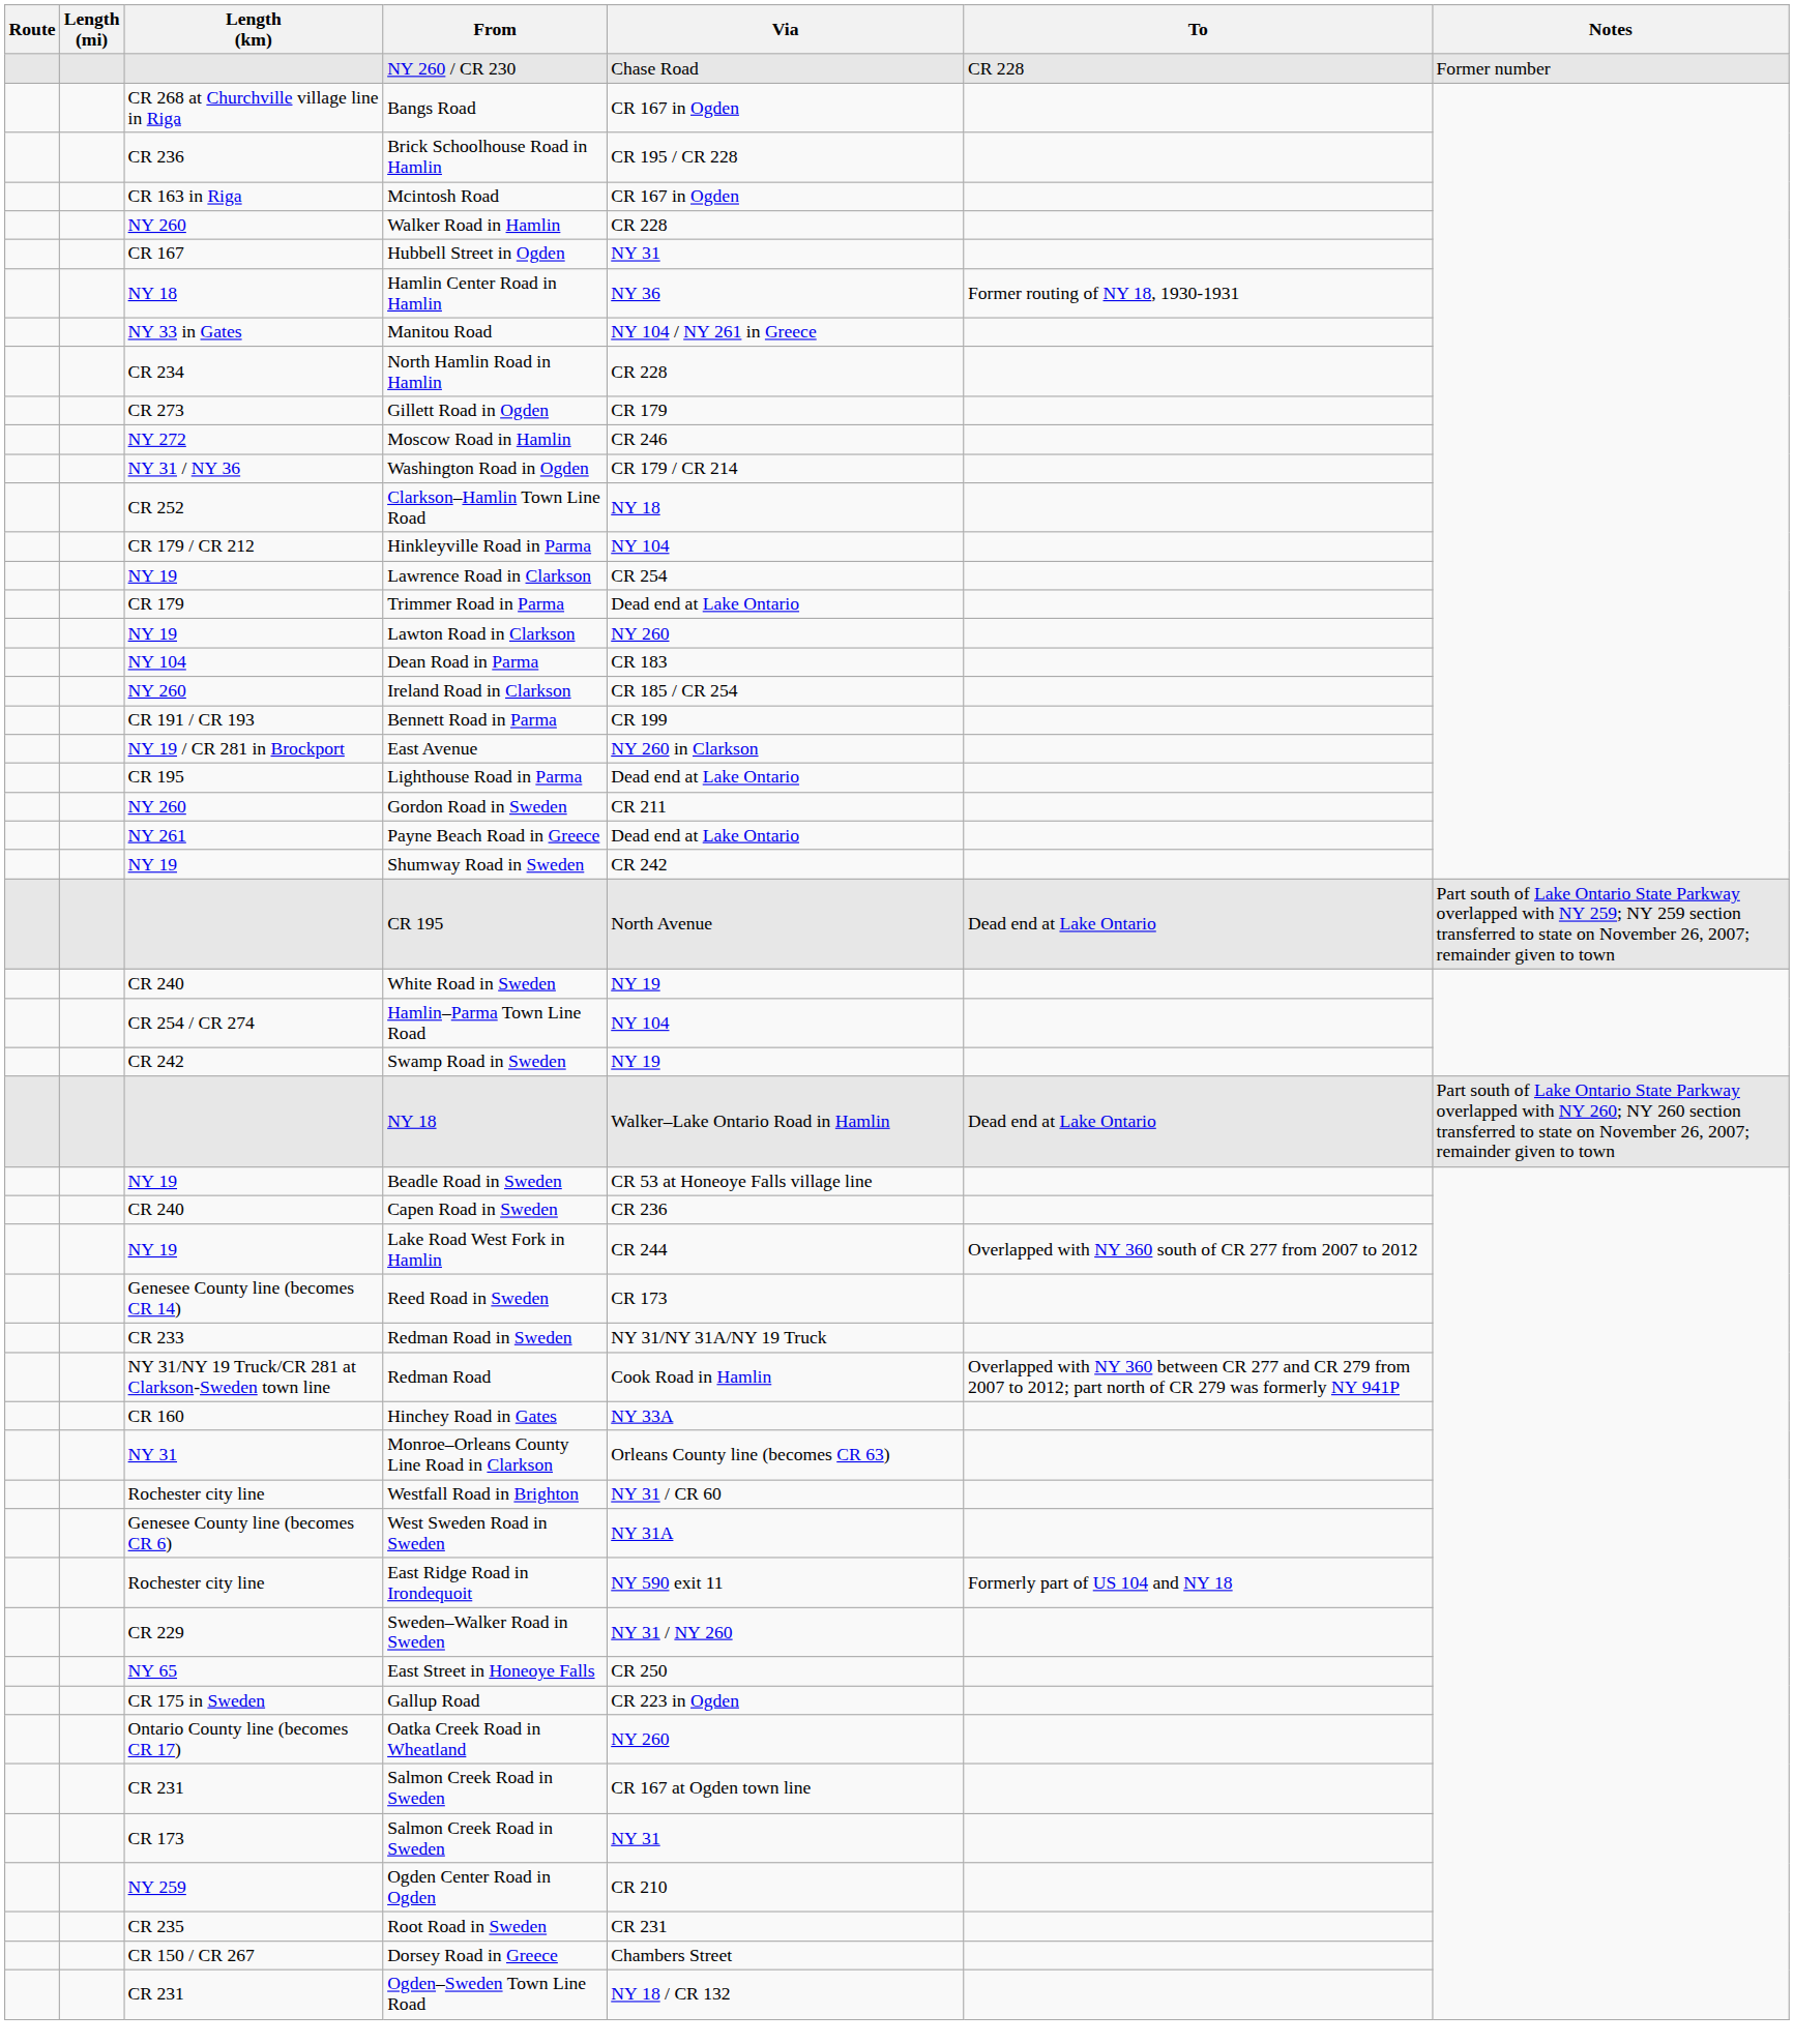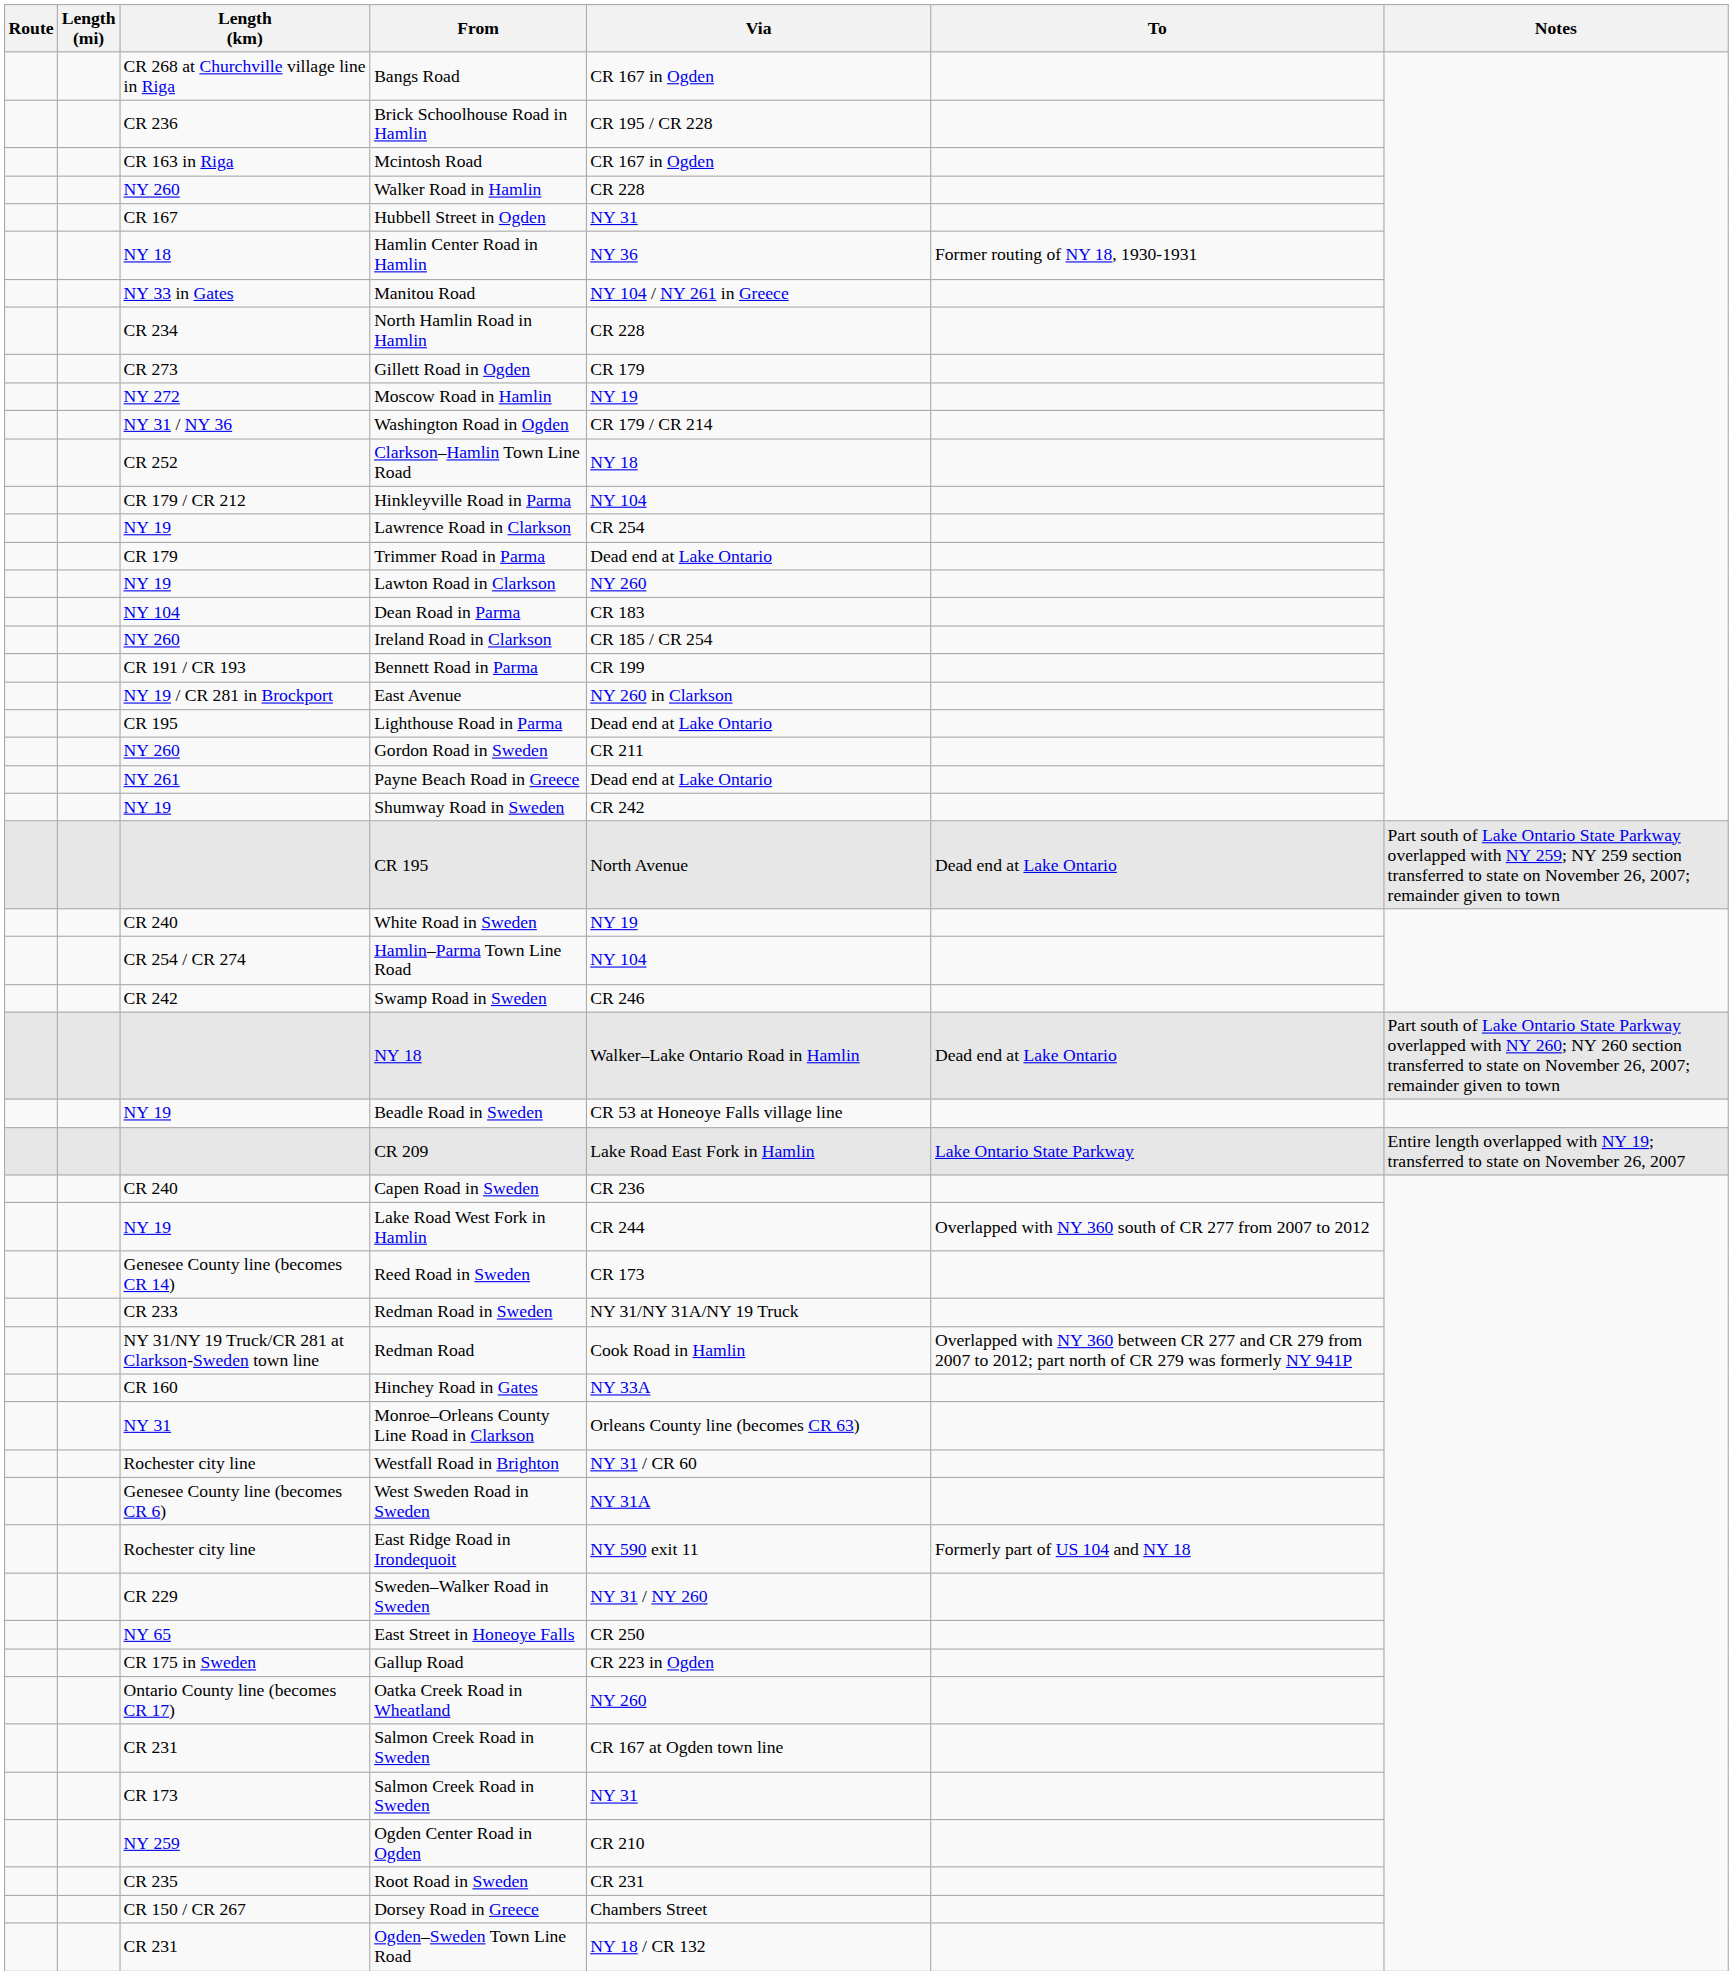- row: NY 260 / CR 230 | Chase Road | CR 228 | Former number
Moscow Road in Hamlin | Via: CR 246 -> NY 19
Swamp Road in Sweden | Via: NY 19 -> CR 246
+ row: CR 209 | Lake Road East Fork in Hamlin | Lake Ontario State Parkway | Entire length overlapped with NY 19; transferred to state on November 26, 2007
